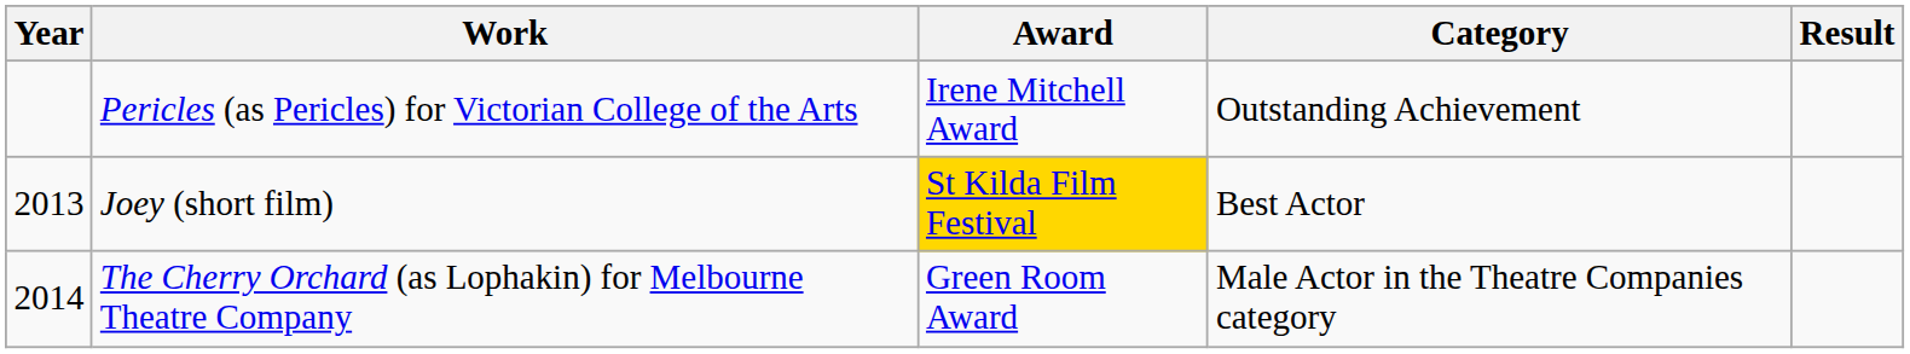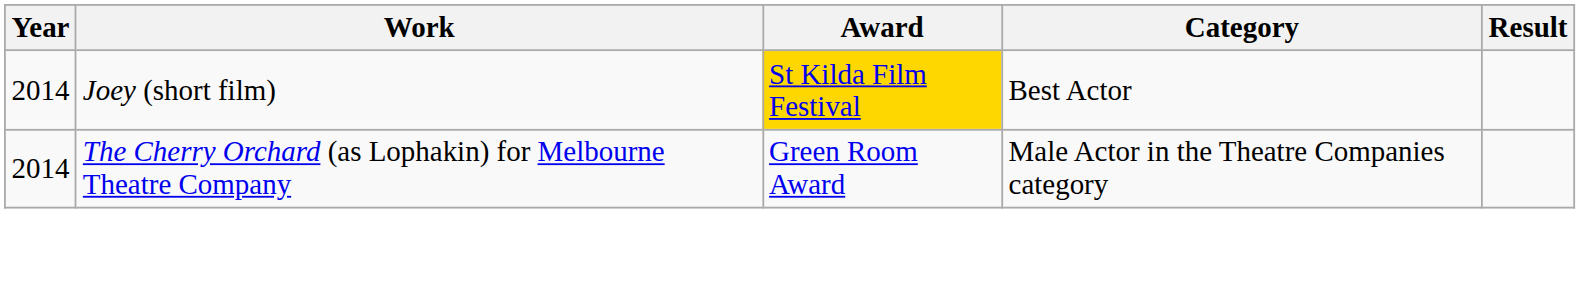- row: Pericles (as Pericles) for Victorian College of the Arts | Irene Mitchell Award | Outstanding Achievement
Joey (short film) | Year: 2013 -> 2014
